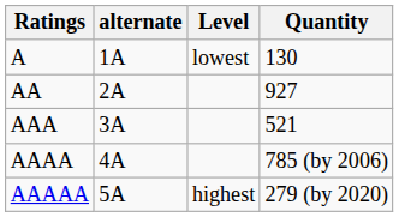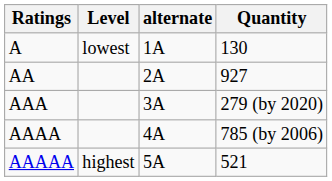columns swapped: alternate <-> Level
AAA | Quantity: 521 -> 279 (by 2020)
AAAAA | Quantity: 279 (by 2020) -> 521
